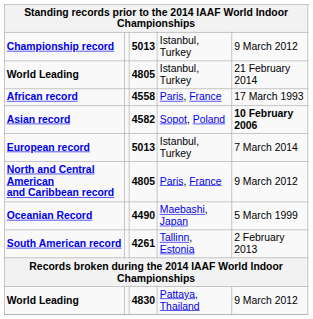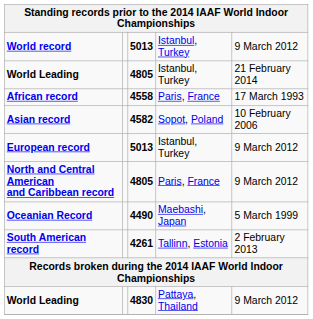+ row: World record | 5013 | Istanbul, Turkey | 9 March 2012
- row: Championship record | 5013 | Istanbul, Turkey | 9 March 2012
Asian record | column 5: bold -> normal
European record | column 5: 7 March 2014 -> 9 March 2012
